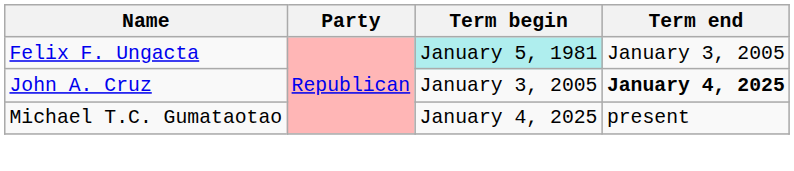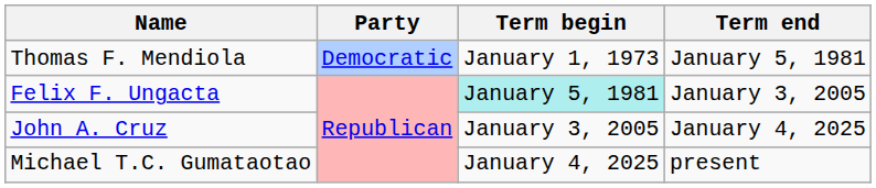+ row: Thomas F. Mendiola | Democratic | January 1, 1973 | January 5, 1981
John A. Cruz | Term end: bold -> normal
